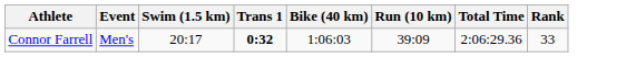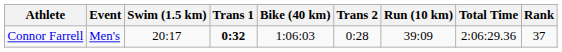+ column: Trans 2 | 0:28
Connor Farrell | Rank: 33 -> 37
